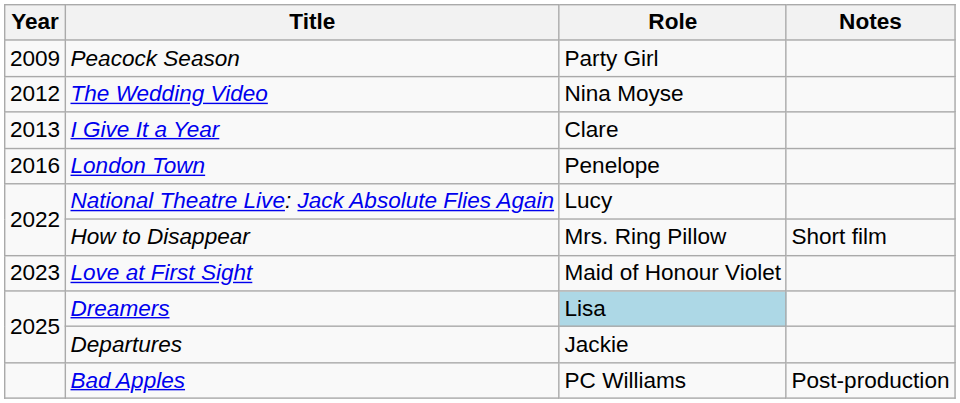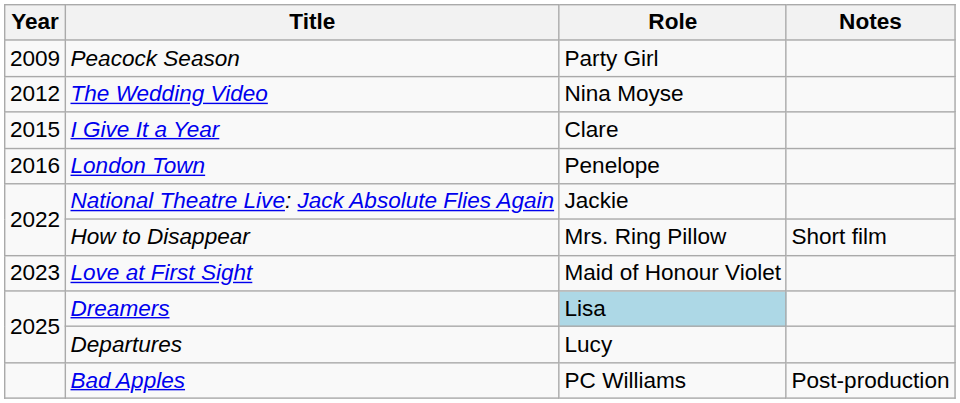I Give It a Year | Year: 2013 -> 2015
National Theatre Live: Jack Absolute Flies Again | Role: Lucy -> Jackie
Departures | Role: Jackie -> Lucy
